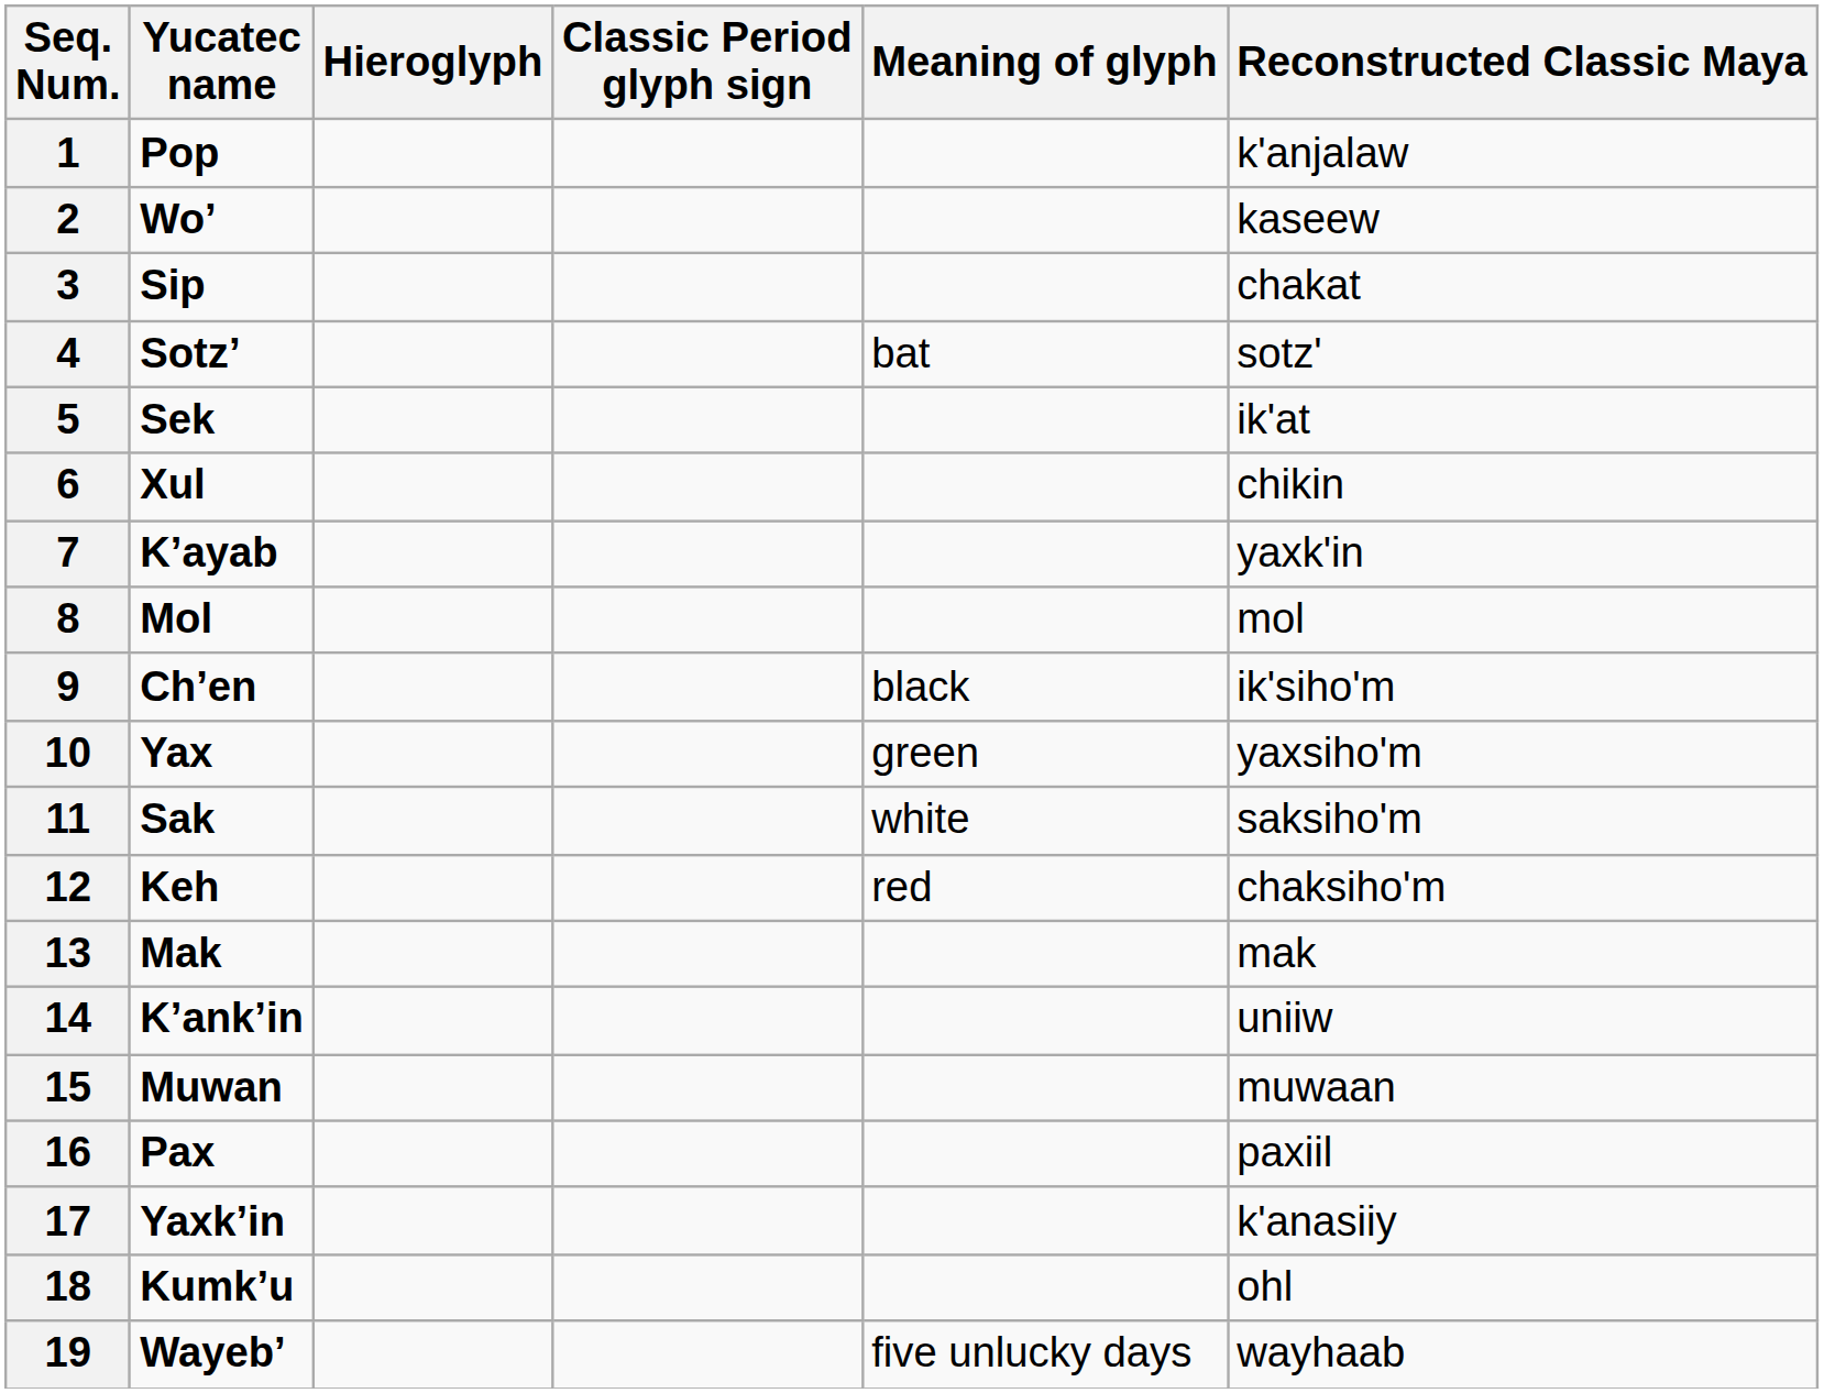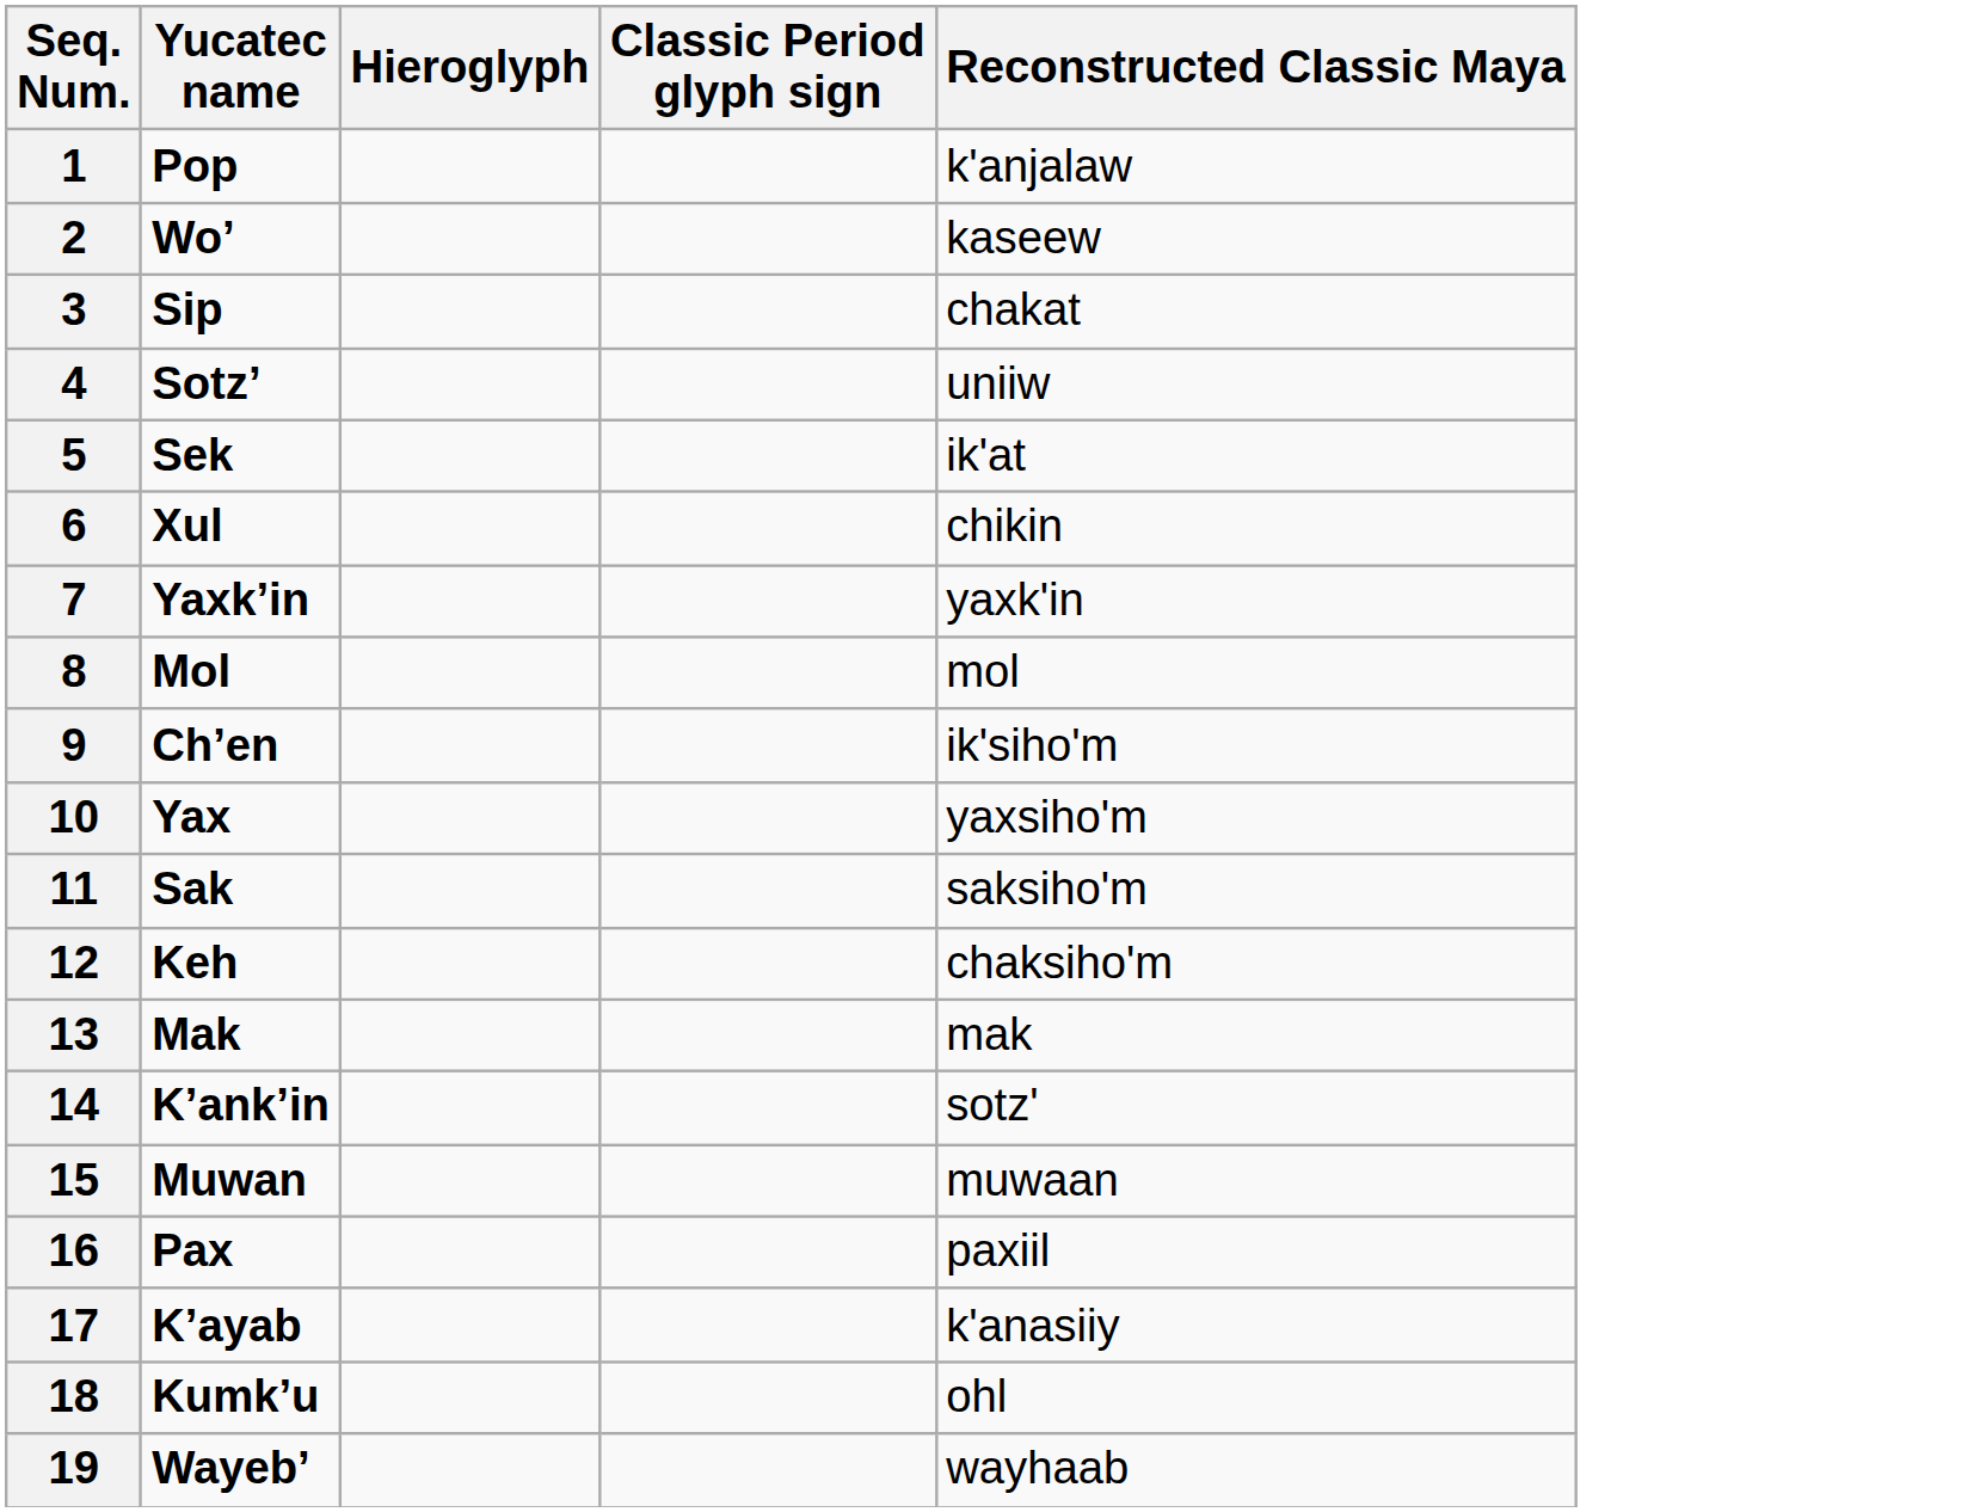- column: Meaning of glyph | bat | black | green | white | red | five unlucky days
4 | Reconstructed Classic Maya: sotz' -> uniiw
7 | Yucatec name: Kʼayab -> Yaxkʼin
14 | Reconstructed Classic Maya: uniiw -> sotz'
17 | Yucatec name: Yaxkʼin -> Kʼayab
